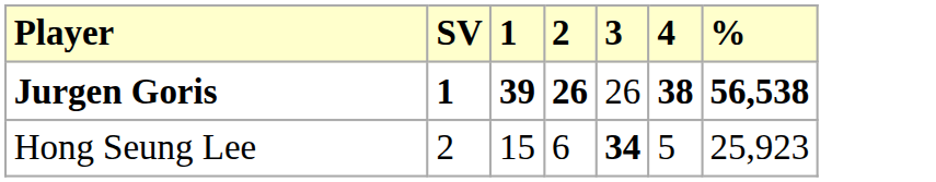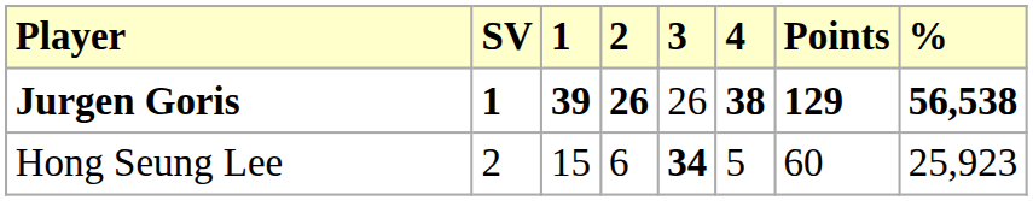+ column: Points | 129 | 60
